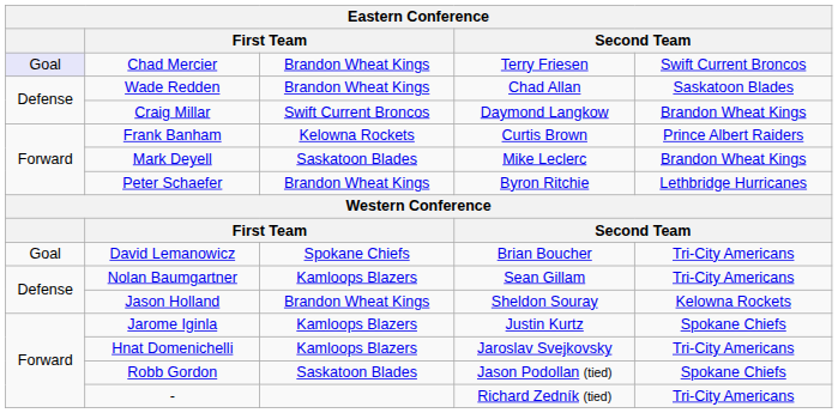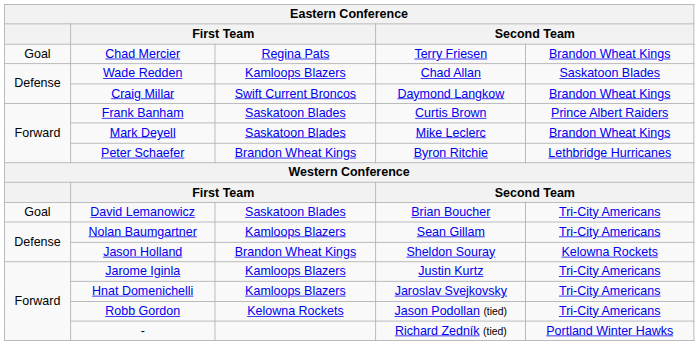Chad Mercier | column 1: lavender background -> no background
Chad Mercier | column 3: Brandon Wheat Kings -> Regina Pats
Chad Mercier | column 5: Swift Current Broncos -> Brandon Wheat Kings
Wade Redden | column 3: Brandon Wheat Kings -> Kamloops Blazers
Frank Banham | column 3: Kelowna Rockets -> Saskatoon Blades
David Lemanowicz | column 3: Spokane Chiefs -> Saskatoon Blades
Jarome Iginla | column 5: Spokane Chiefs -> Tri-City Americans
Robb Gordon | column 3: Saskatoon Blades -> Kelowna Rockets
Robb Gordon | column 5: Spokane Chiefs -> Tri-City Americans
- | column 5: Tri-City Americans -> Portland Winter Hawks
